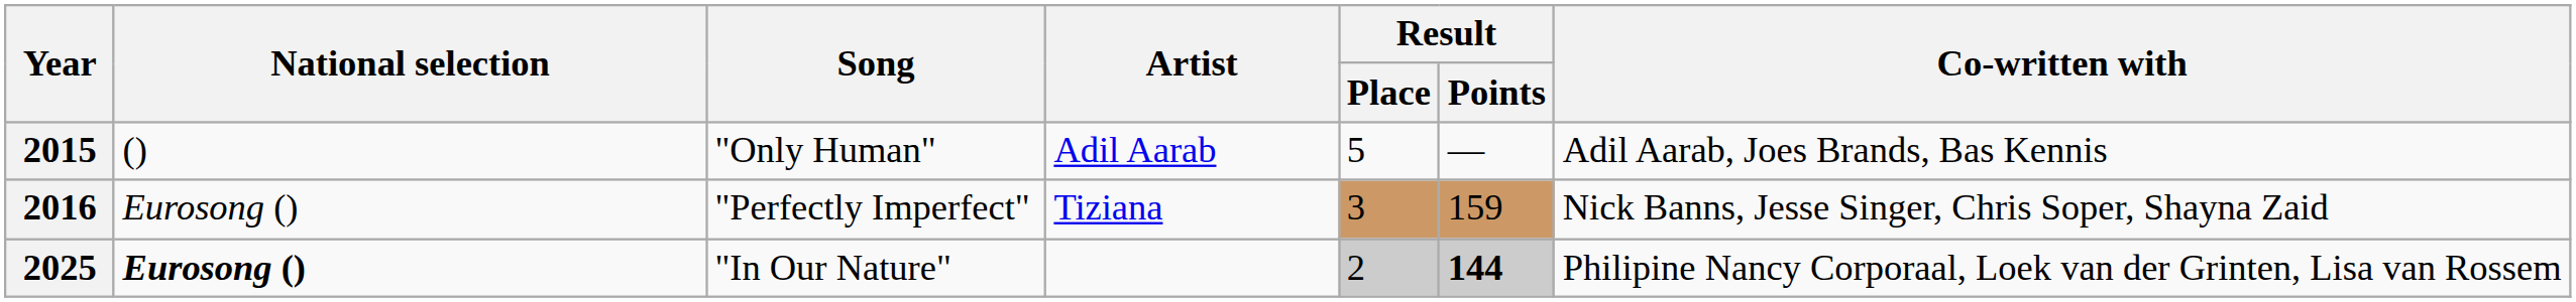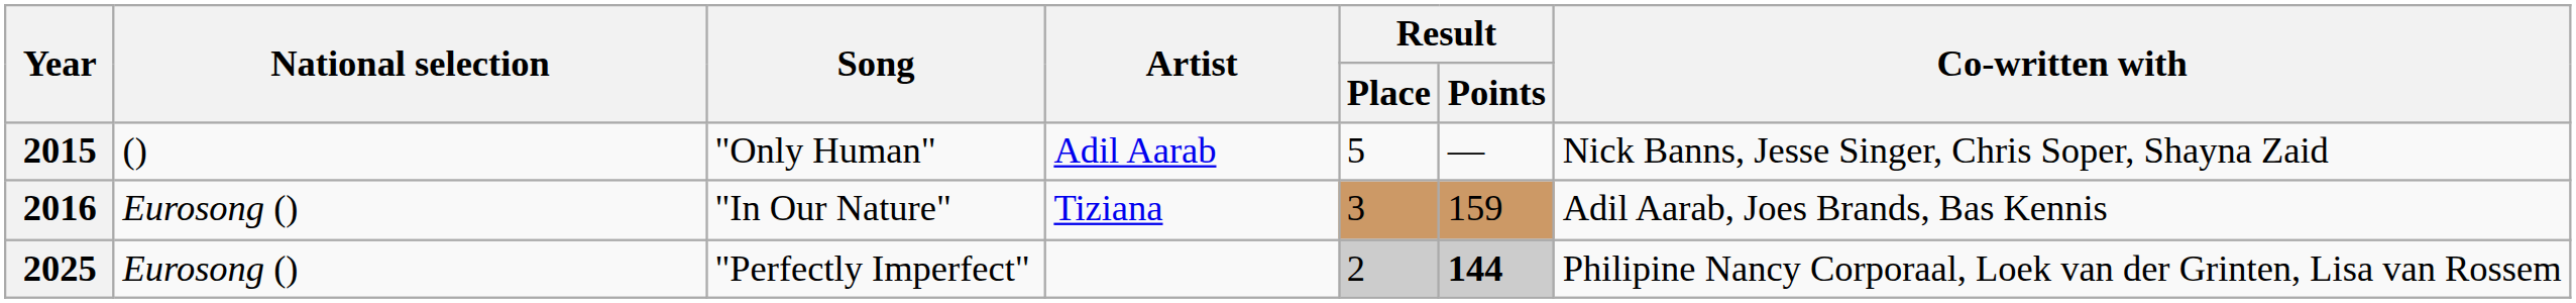2015 | Co-written with: Adil Aarab, Joes Brands, Bas Kennis -> Nick Banns, Jesse Singer, Chris Soper, Shayna Zaid
2016 | Song: "Perfectly Imperfect" -> "In Our Nature"
2016 | Co-written with: Nick Banns, Jesse Singer, Chris Soper, Shayna Zaid -> Adil Aarab, Joes Brands, Bas Kennis
2025 | National selection: bold -> normal
2025 | Song: "In Our Nature" -> "Perfectly Imperfect"
